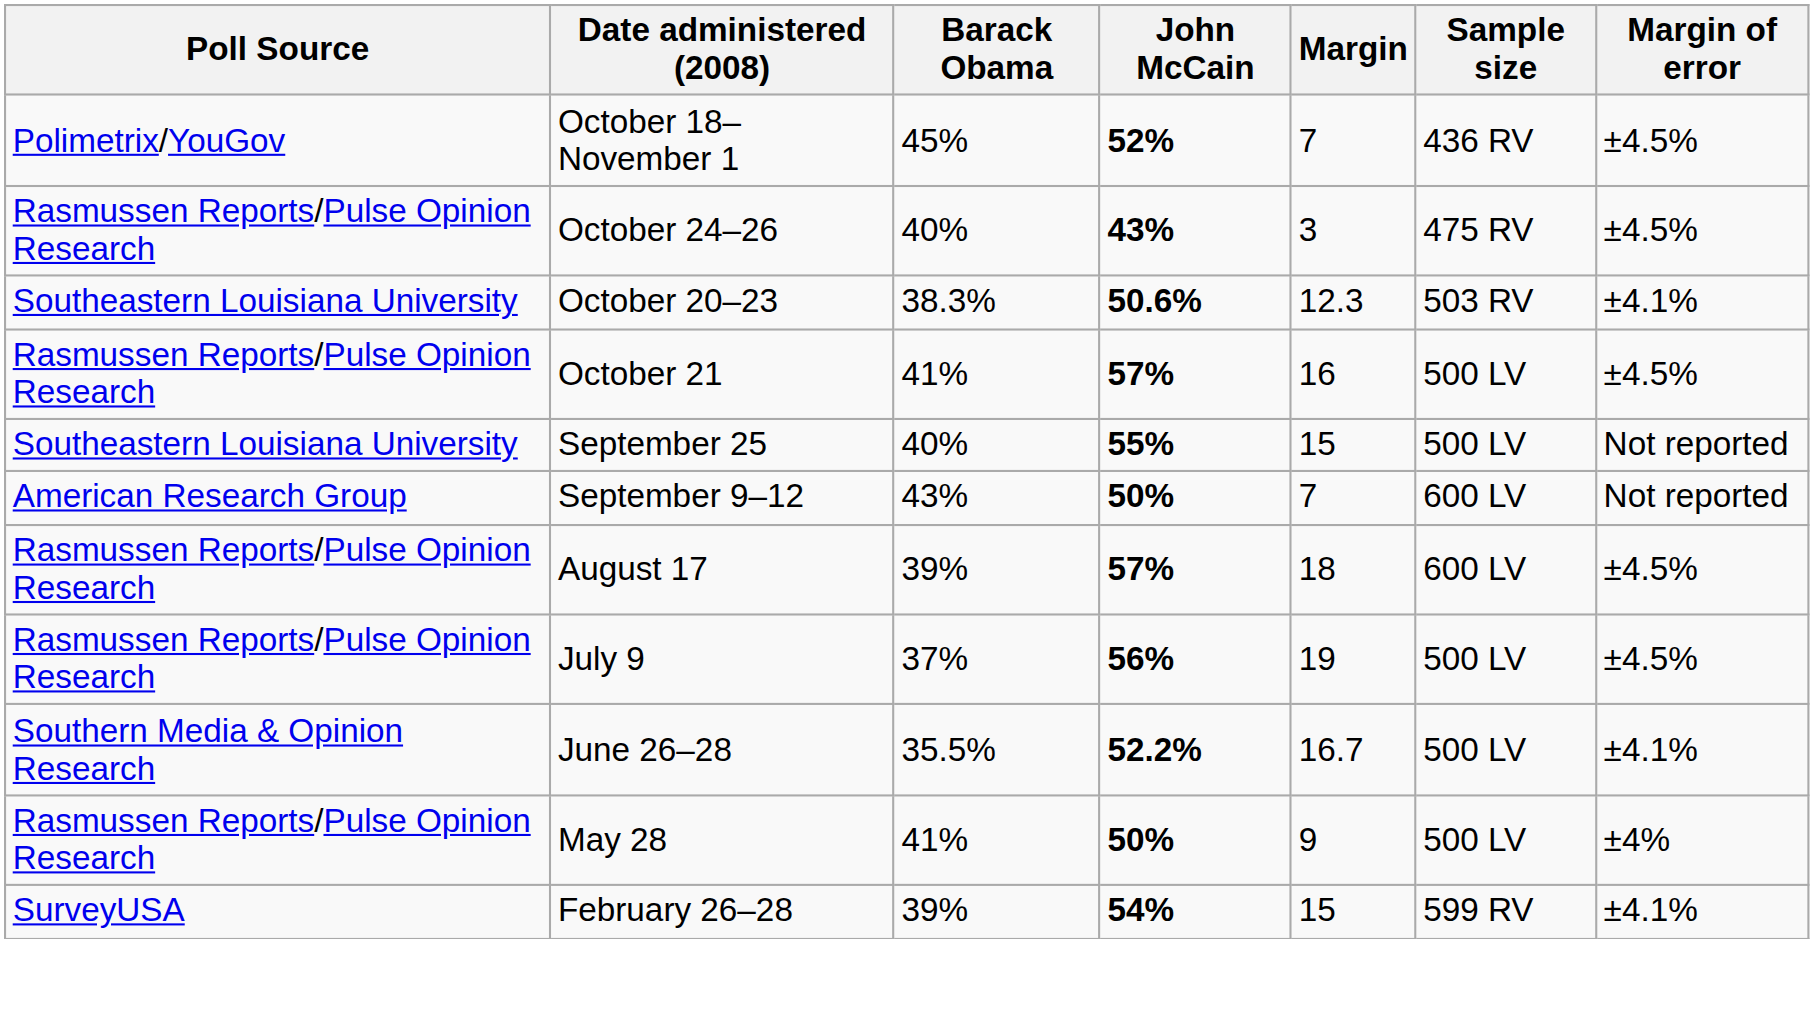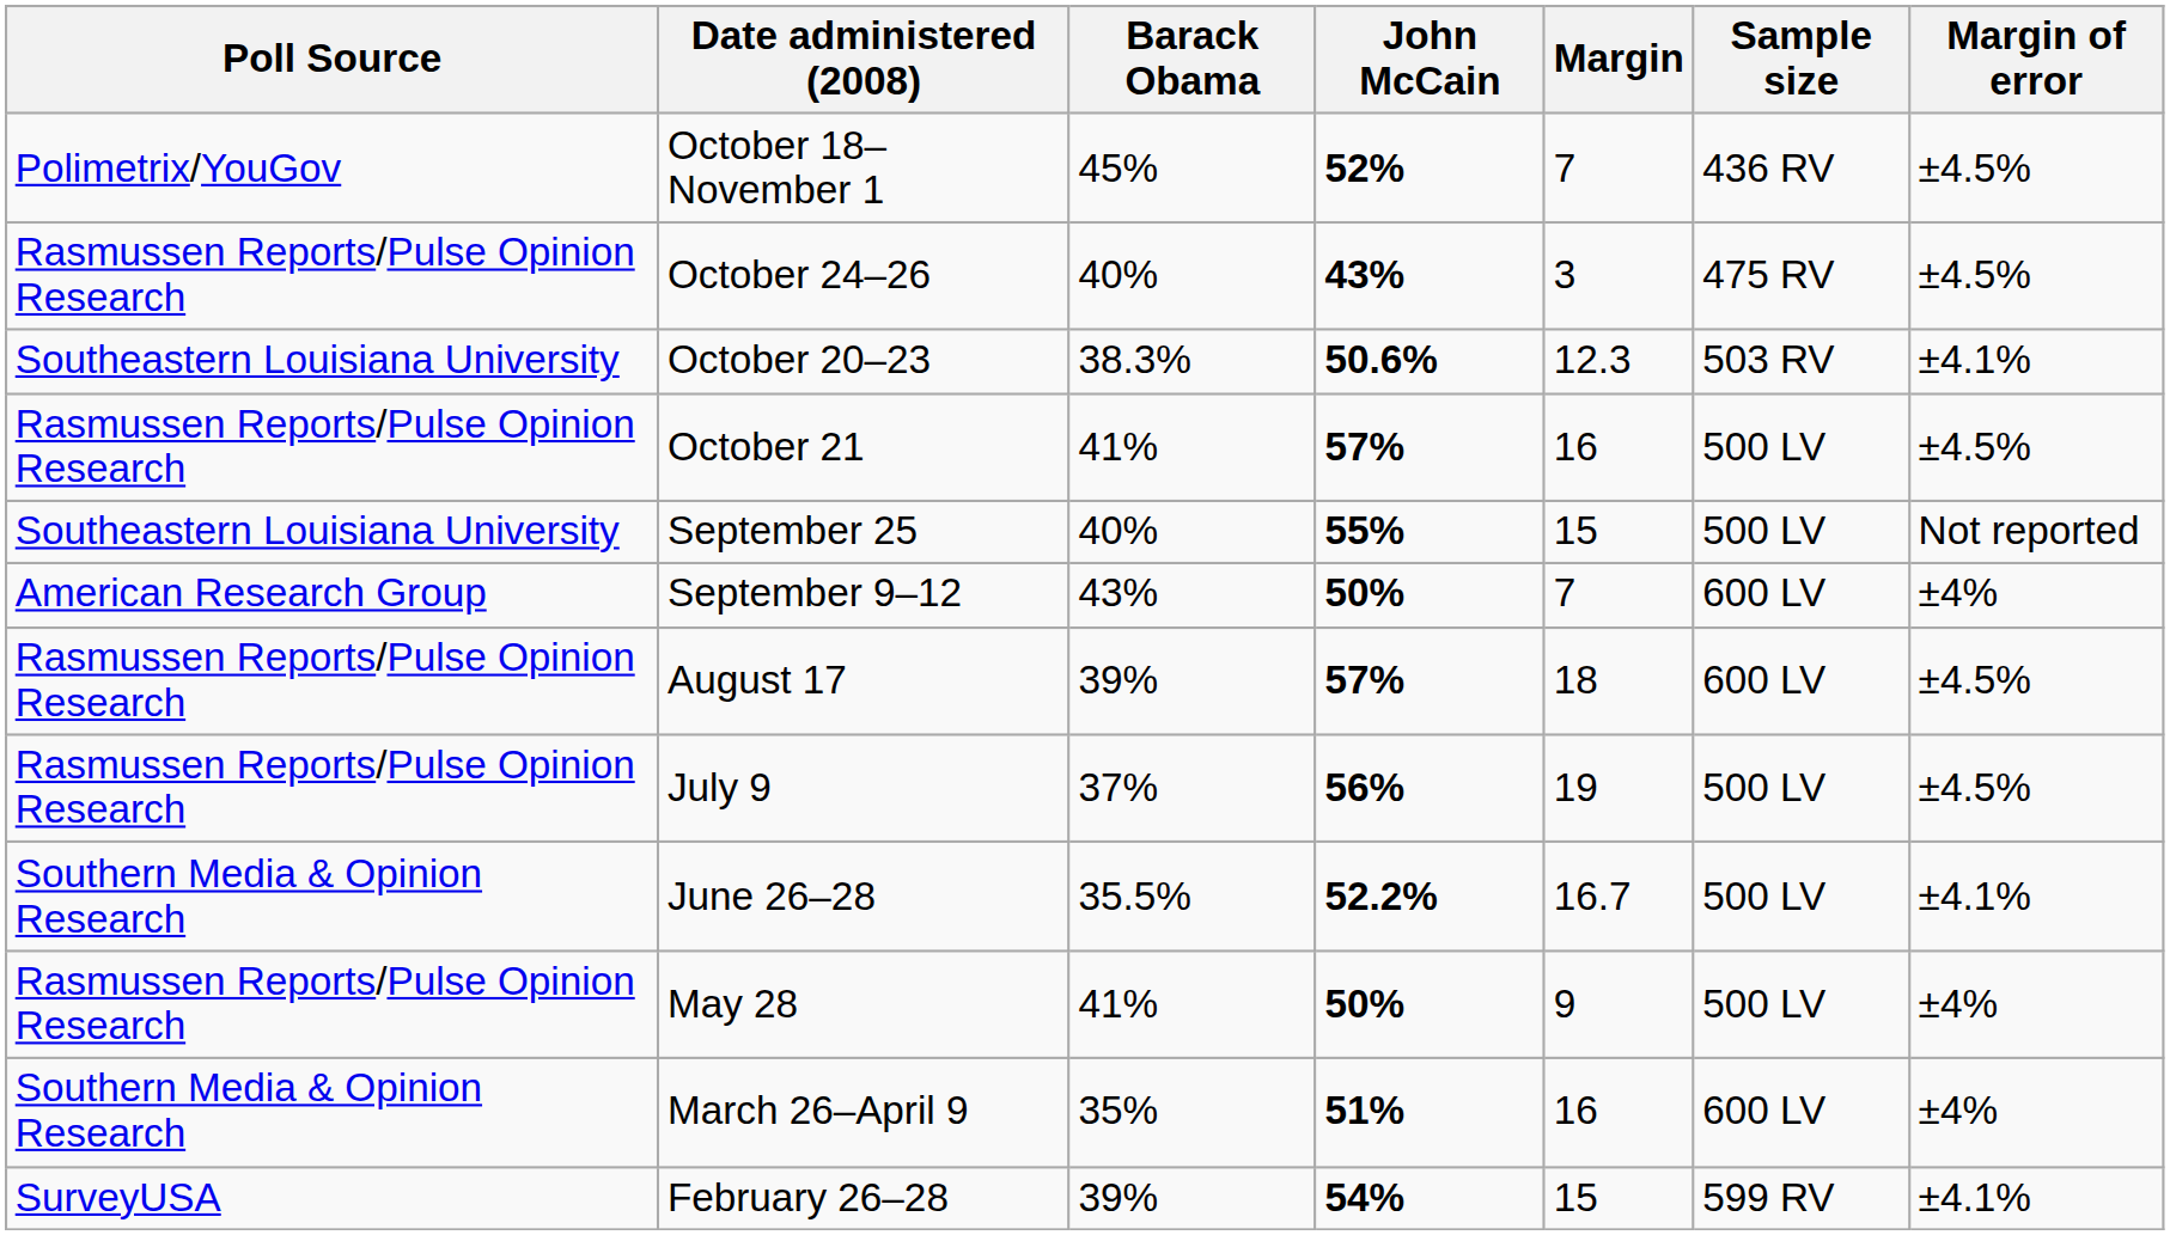September 9–12 | Margin of error: Not reported -> ±4%
+ row: Southern Media & Opinion Research | March 26–April 9 | 35% | 51% | 16 | 600 LV | ±4%
